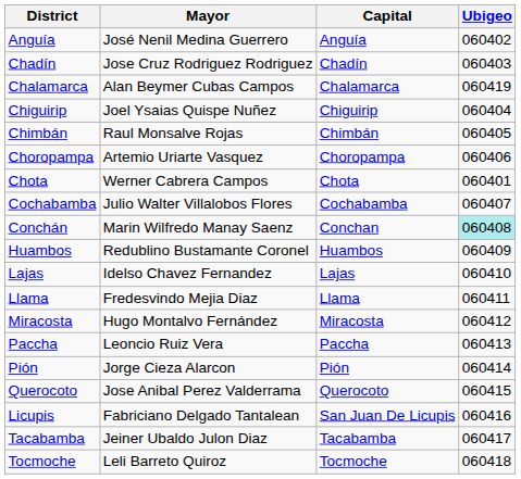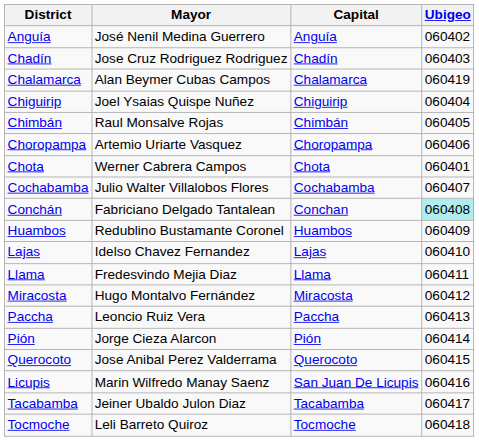Conchán | Mayor: Marin Wilfredo Manay Saenz -> Fabriciano Delgado Tantalean
Licupis | Mayor: Fabriciano Delgado Tantalean -> Marin Wilfredo Manay Saenz
